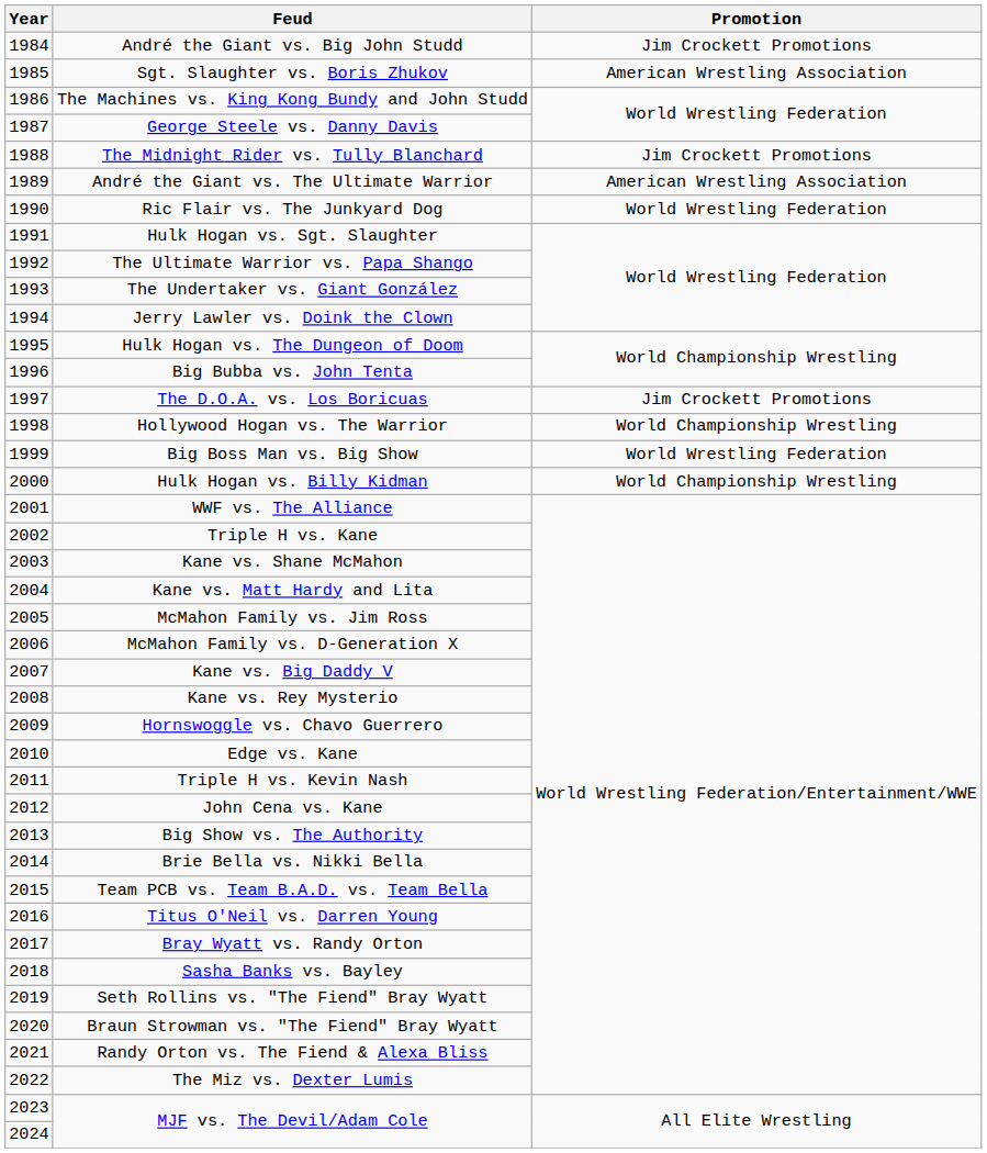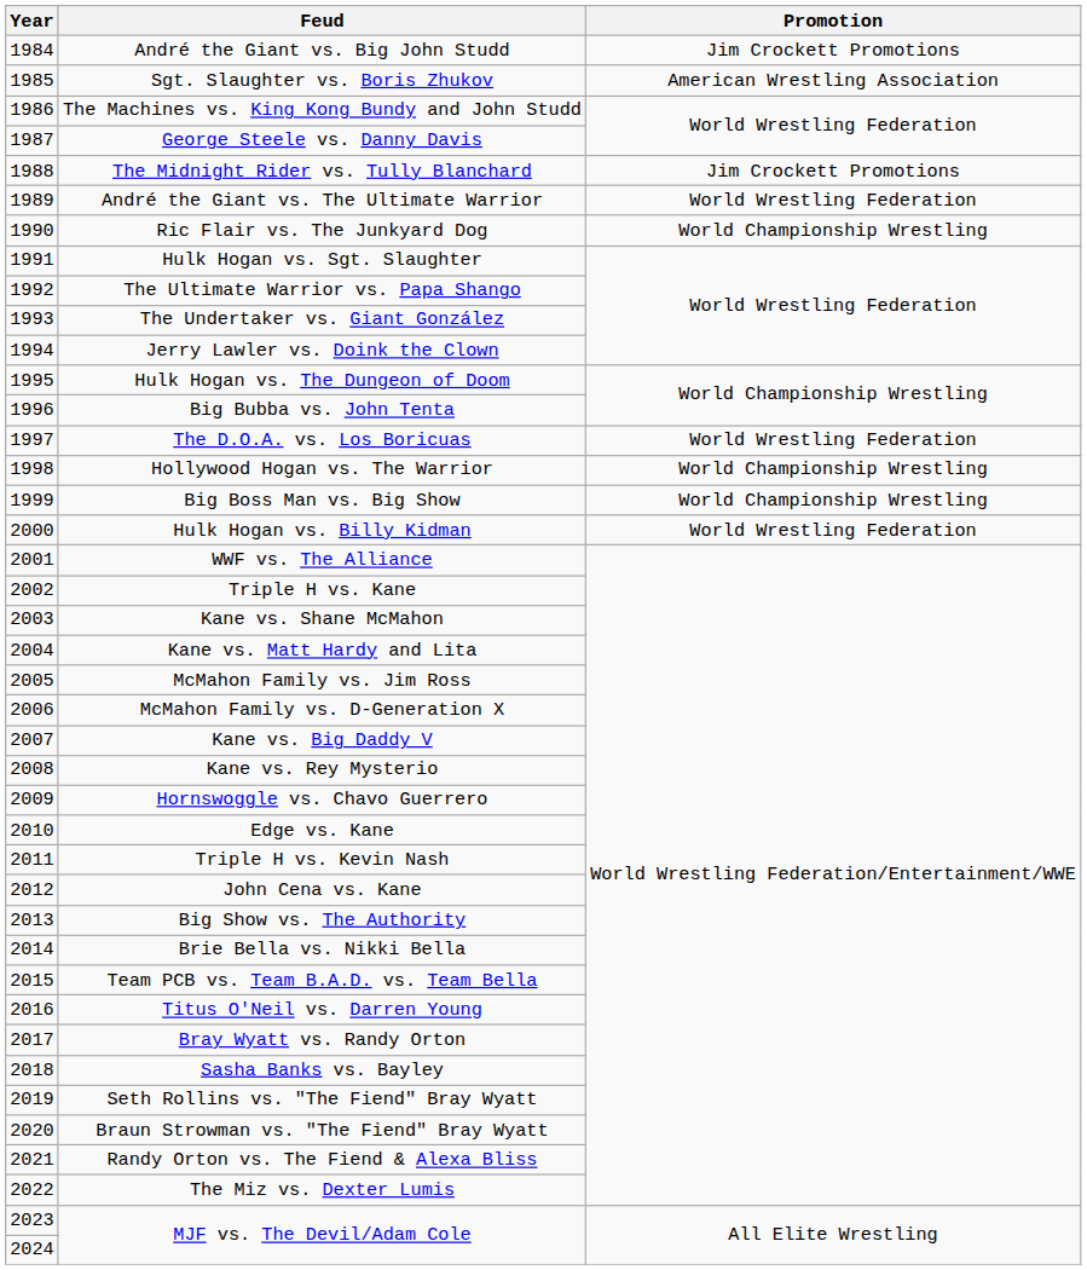André the Giant vs. The Ultimate Warrior | Promotion: American Wrestling Association -> World Wrestling Federation
Ric Flair vs. The Junkyard Dog | Promotion: World Wrestling Federation -> World Championship Wrestling
The D.O.A. vs. Los Boricuas | Promotion: Jim Crockett Promotions -> World Wrestling Federation
Big Boss Man vs. Big Show | Promotion: World Wrestling Federation -> World Championship Wrestling
Hulk Hogan vs. Billy Kidman | Promotion: World Championship Wrestling -> World Wrestling Federation
